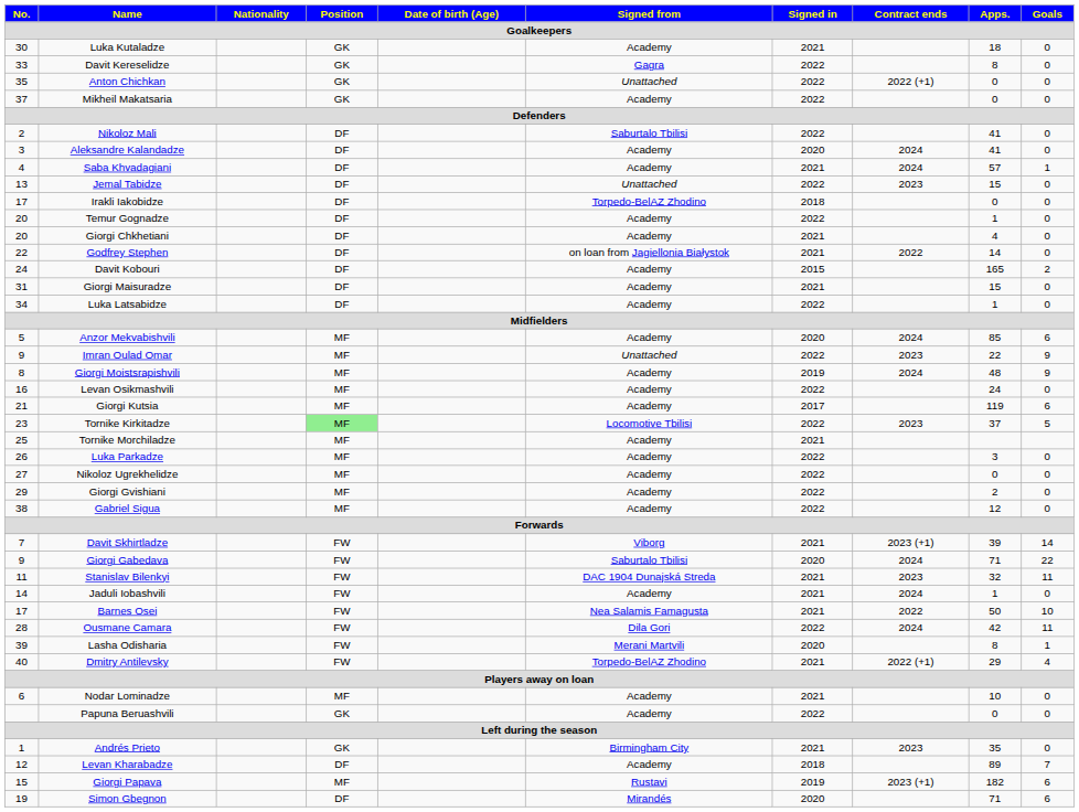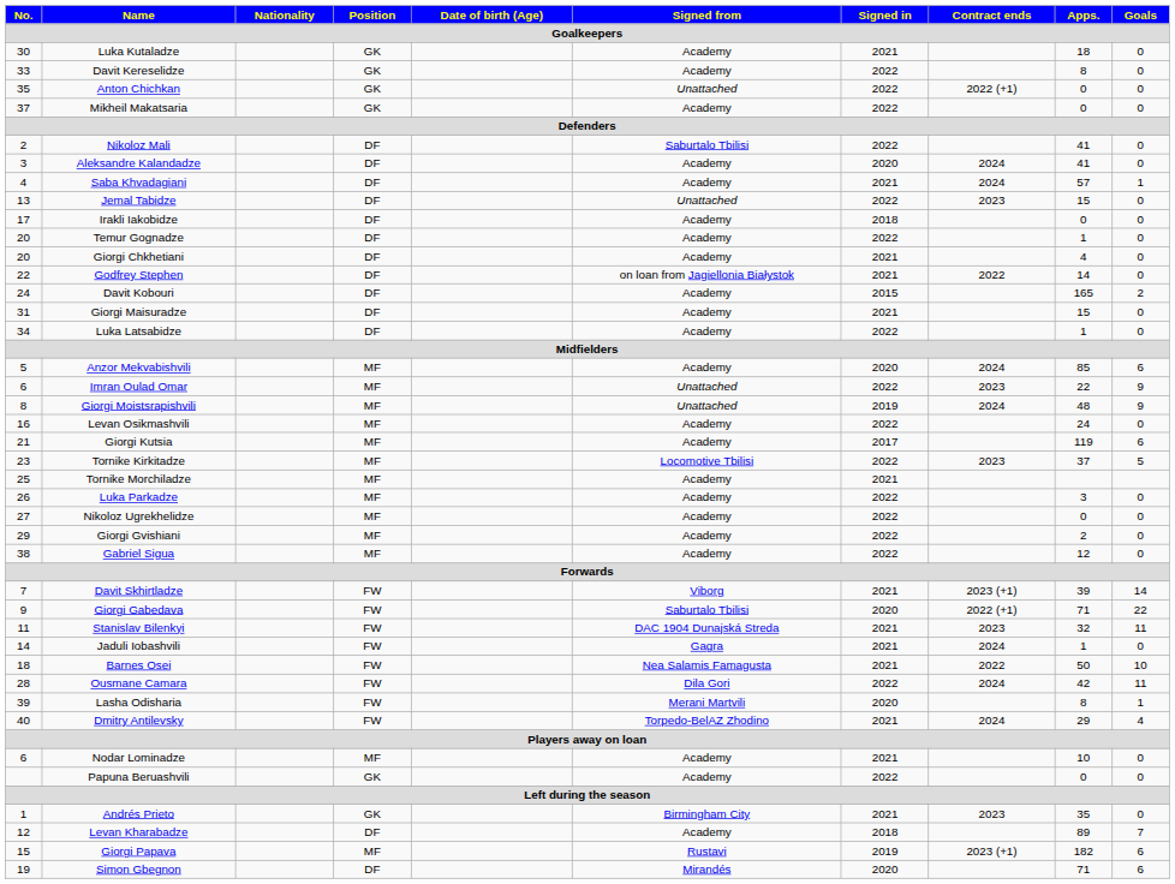Davit Kereselidze | Signed from: Gagra -> Academy
Irakli Iakobidze | Signed from: Torpedo-BelAZ Zhodino -> Academy
Imran Oulad Omar | No.: 9 -> 6
Giorgi Moistsrapishvili | Signed from: Academy -> Unattached
Tornike Kirkitadze | Position: lightgreen background -> no background
Giorgi Gabedava | Contract ends: 2024 -> 2022 (+1)
Jaduli Iobashvili | Signed from: Academy -> Gagra
Barnes Osei | No.: 17 -> 18
Dmitry Antilevsky | Contract ends: 2022 (+1) -> 2024
